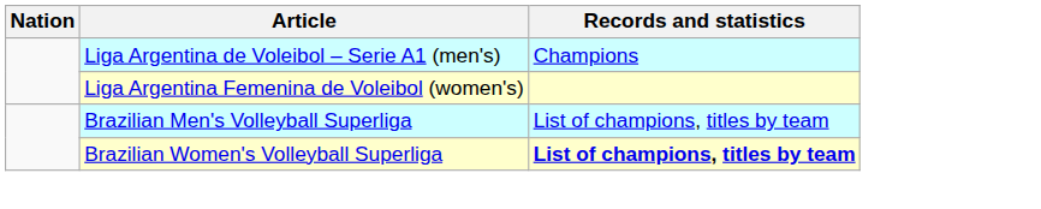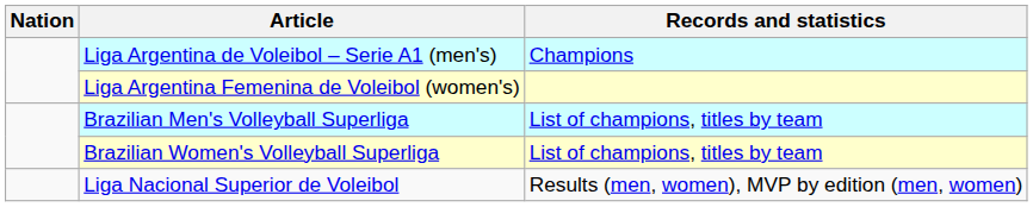Brazilian Women's Volleyball Superliga | Records and statistics: bold -> normal
+ row: Liga Nacional Superior de Voleibol | Results (men, women), MVP by edition (men, women)
